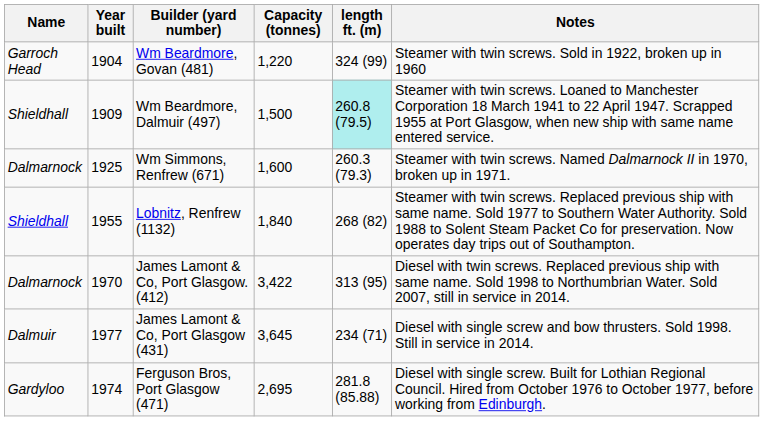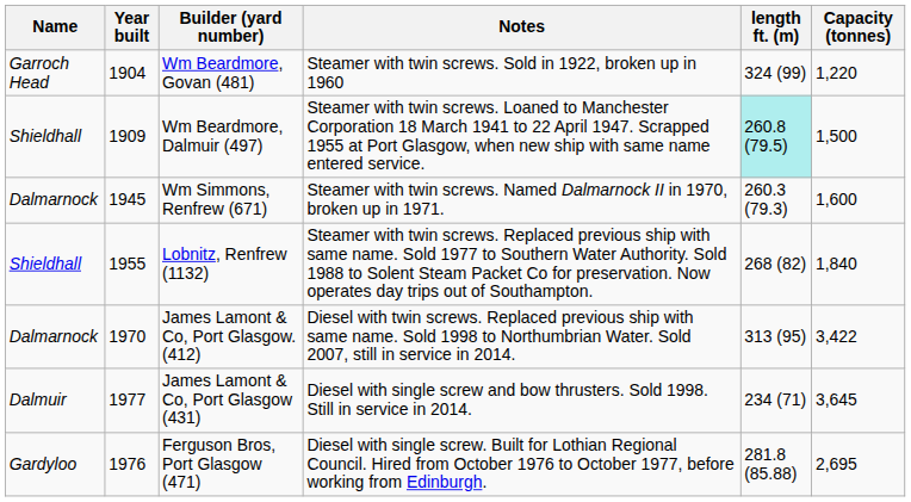columns swapped: Capacity (tonnes) <-> Notes
Wm Simmons, Renfrew (671) | Year built: 1925 -> 1945
Ferguson Bros, Port Glasgow (471) | Year built: 1974 -> 1976
